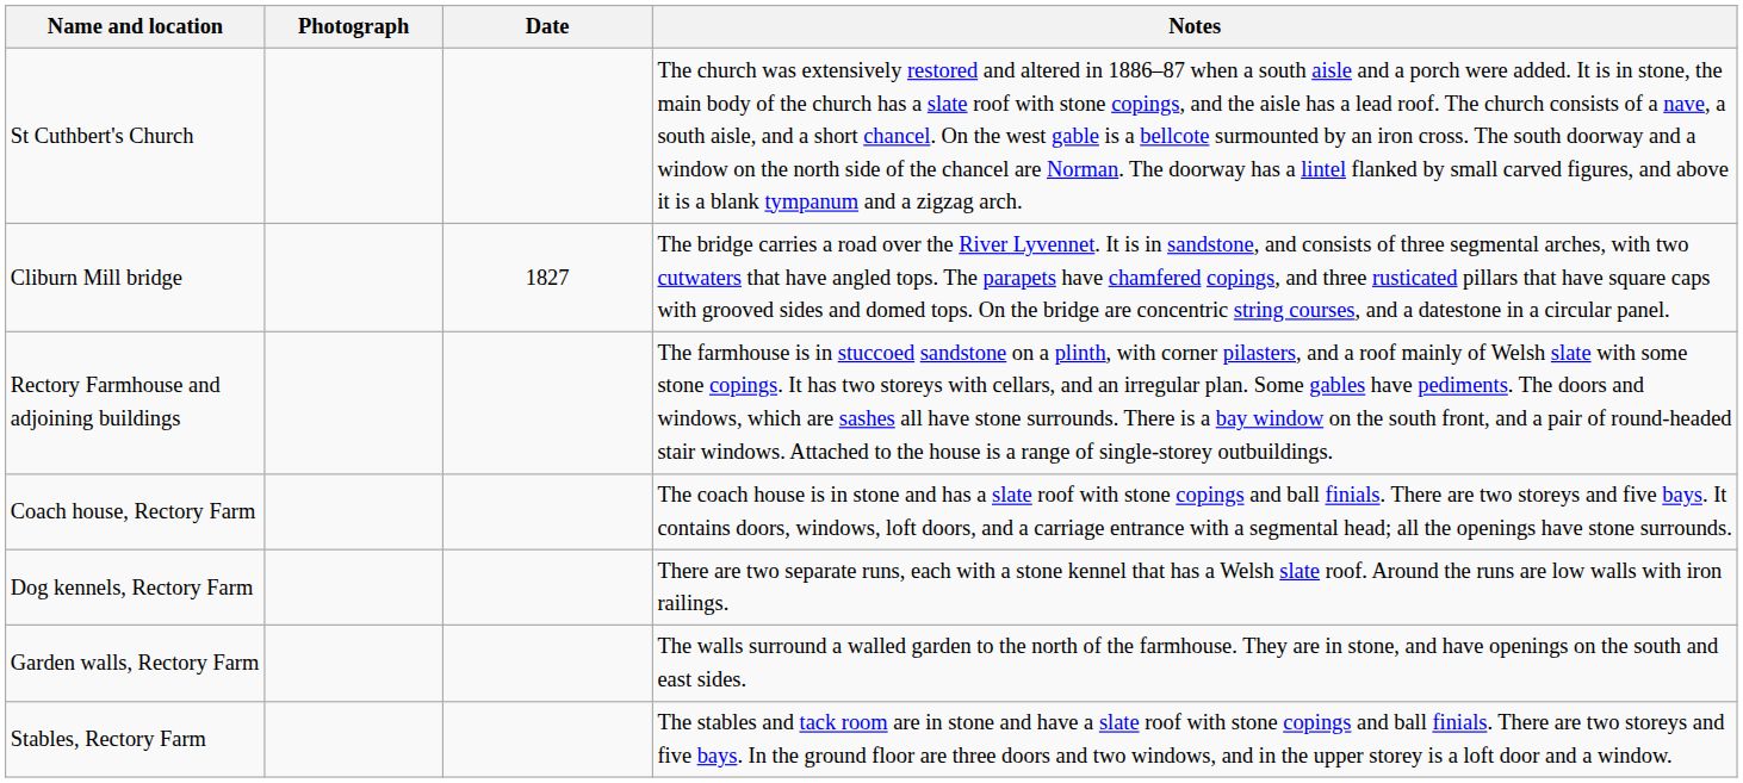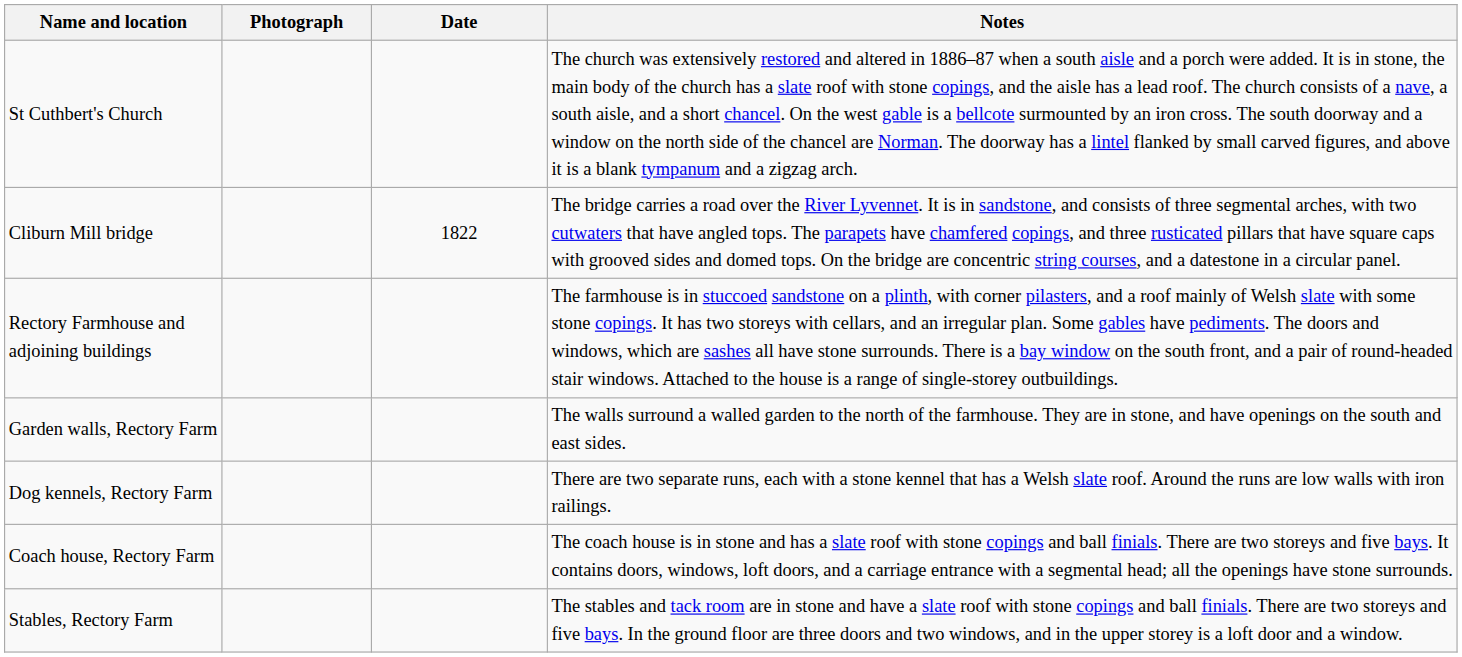Cliburn Mill bridge | Date: 1827 -> 1822
rows swapped: Coach house, Rectory Farm <-> Garden walls, Rectory Farm
